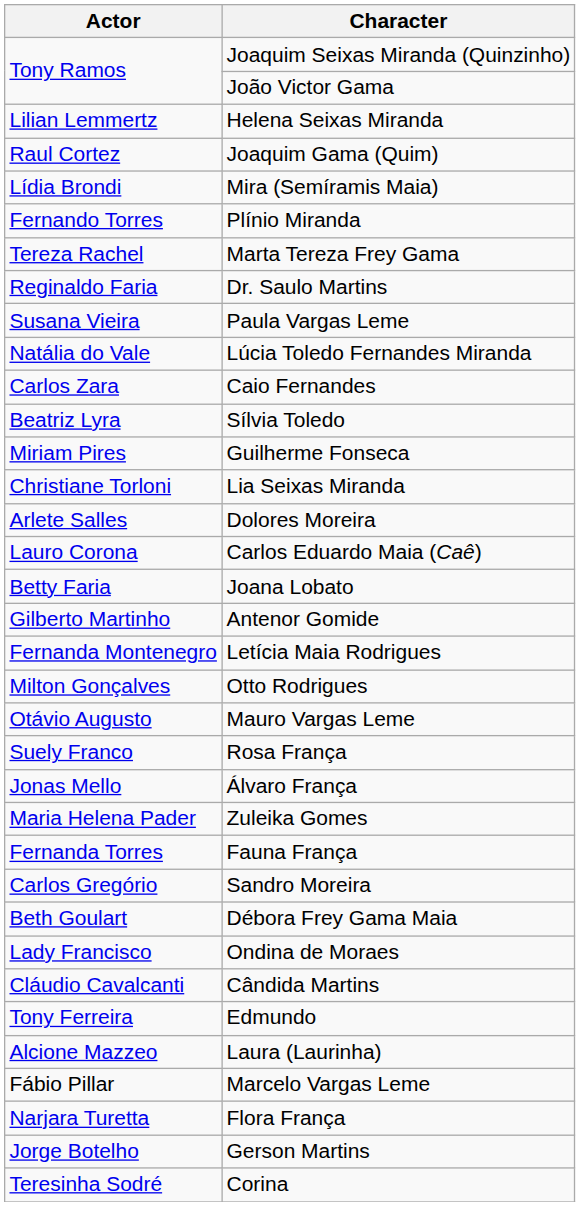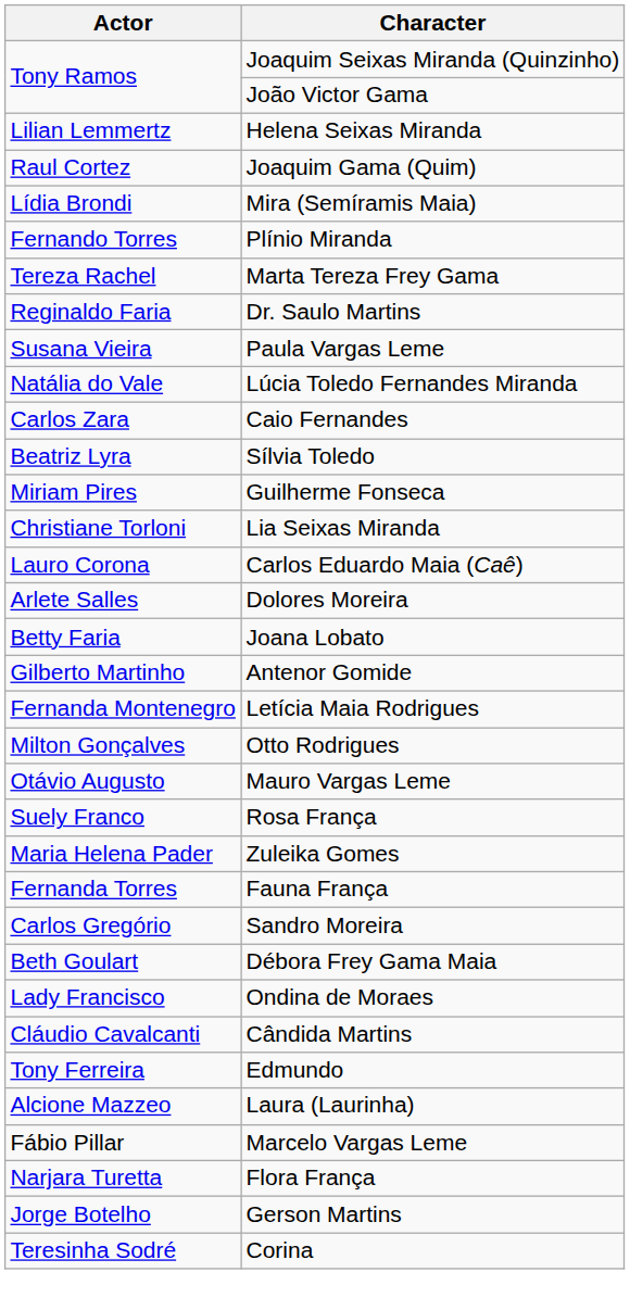rows swapped: Carlos Eduardo Maia (Caê) <-> Dolores Moreira
- row: Jonas Mello | Álvaro França
